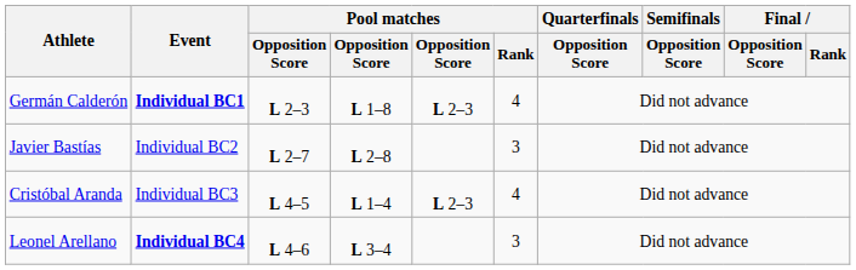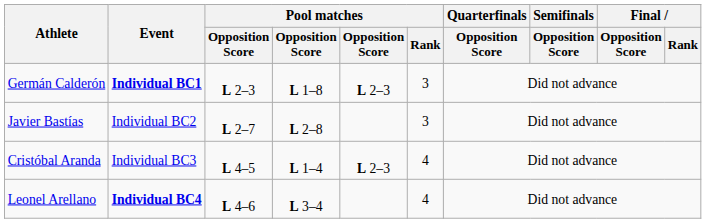Germán Calderón | Pool matches / Rank: 4 -> 3
Leonel Arellano | Pool matches / Rank: 3 -> 4
